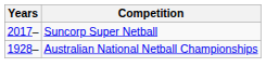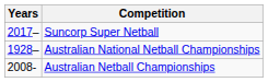+ row: 2008- | Australian Netball Championships
